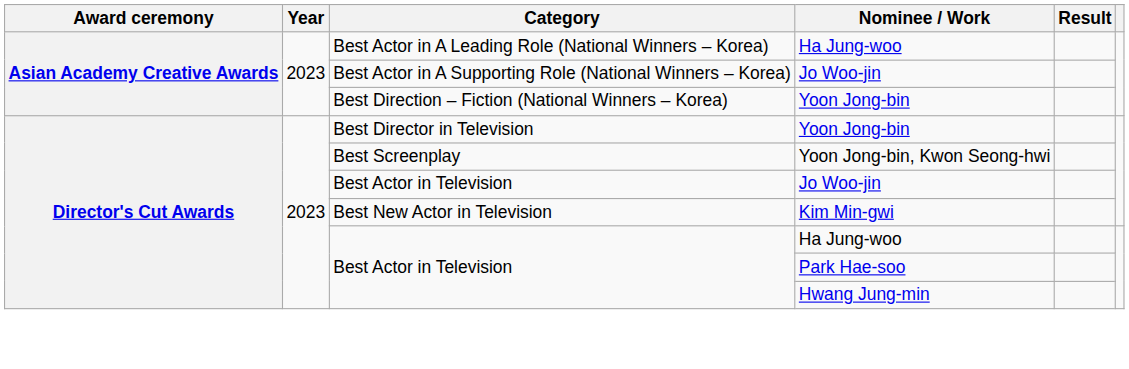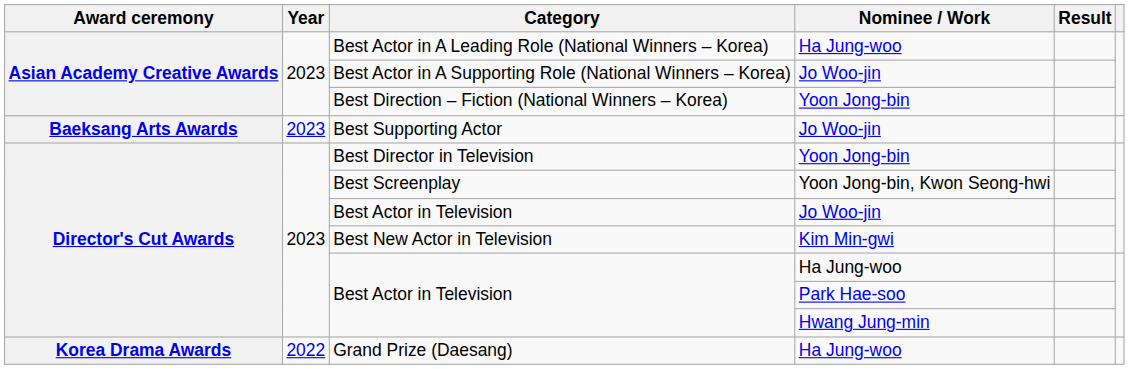+ row: Baeksang Arts Awards | 2023 | Best Supporting Actor | Jo Woo-jin
+ row: Korea Drama Awards | 2022 | Grand Prize (Daesang) | Ha Jung-woo
